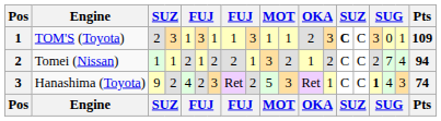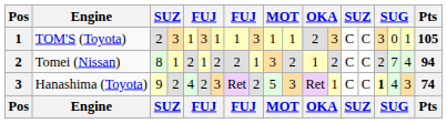TOM'S (Toyota) | column 14: bold -> normal
TOM'S (Toyota) | Pts: 109 -> 105
Tomei (Nissan) | column 3: 1 -> 8
